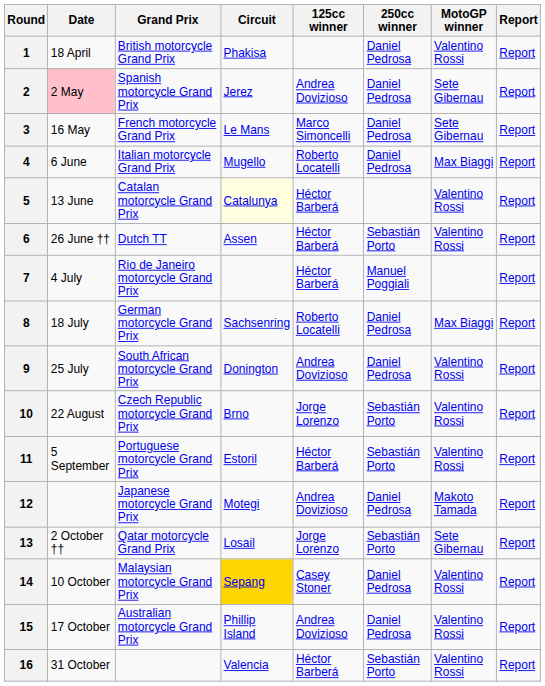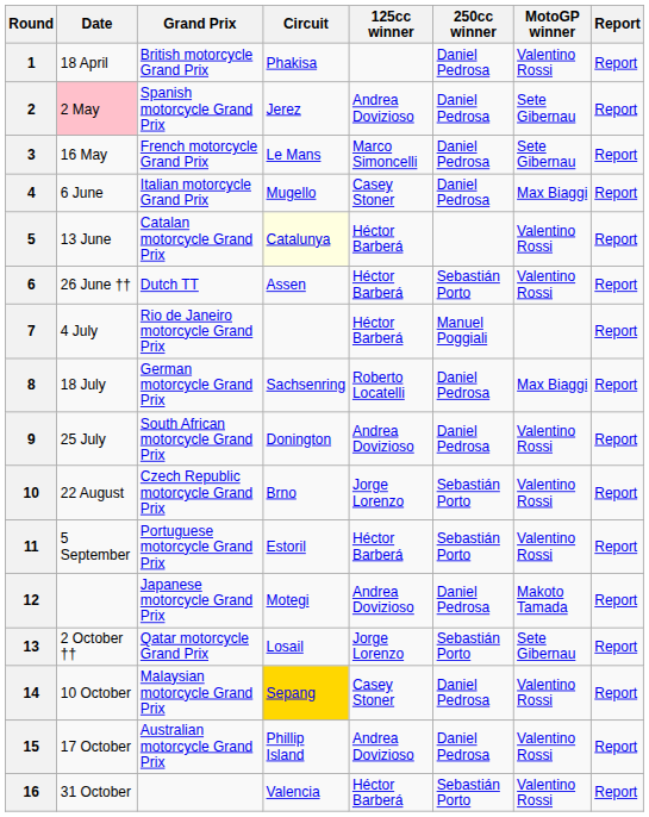4 | 125cc winner: Roberto Locatelli -> Casey Stoner
